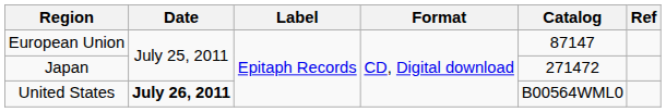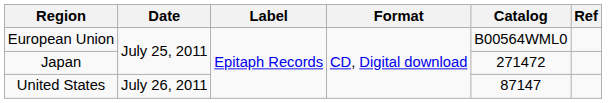European Union | Catalog: 87147 -> B00564WML0
United States | Date: bold -> normal
United States | Catalog: B00564WML0 -> 87147
